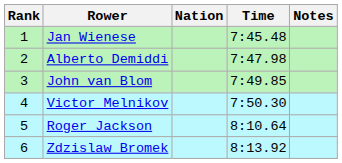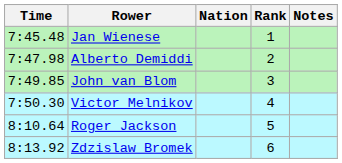columns swapped: Rank <-> Time
